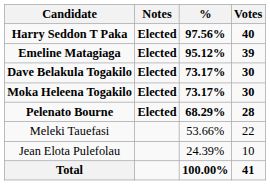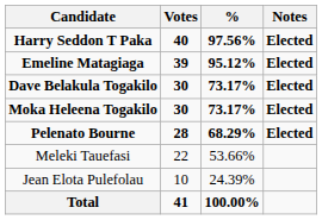columns swapped: Votes <-> Notes
